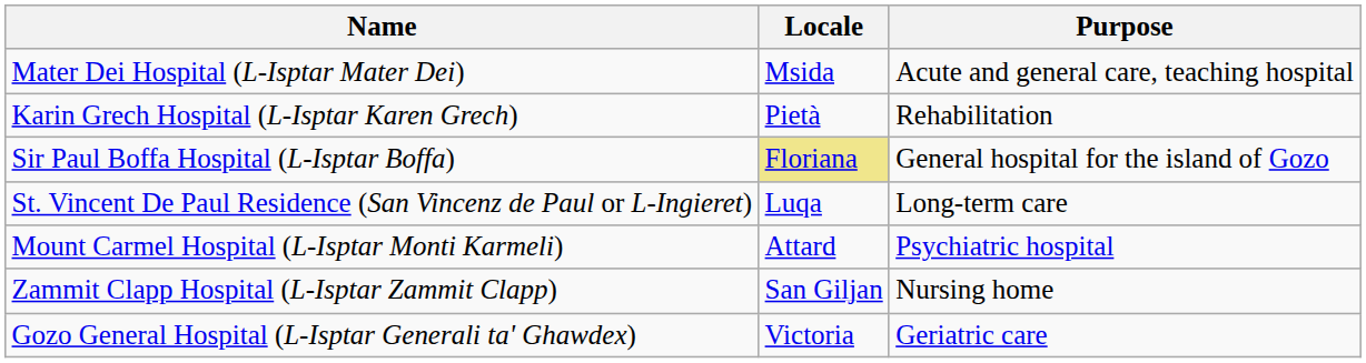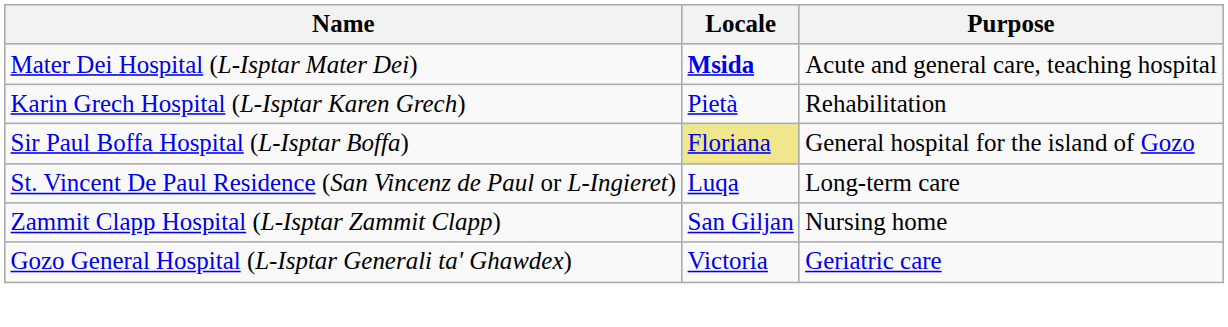Mater Dei Hospital (L-Isptar Mater Dei) | Locale: normal -> bold
- row: Mount Carmel Hospital (L-Isptar Monti Karmeli) | Attard | Psychiatric hospital
